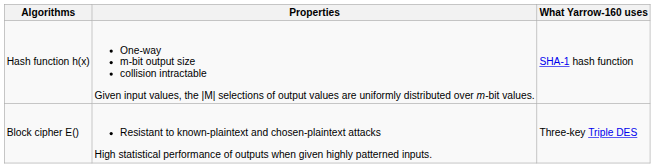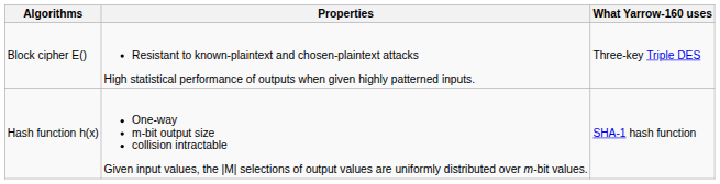rows swapped: Hash function h(x) <-> Block cipher E()
